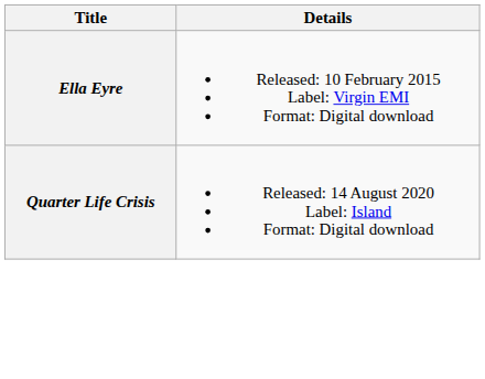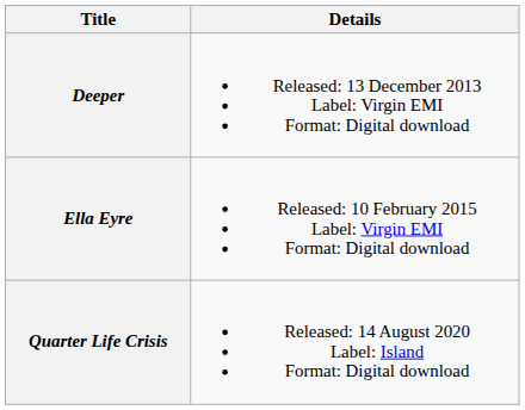+ row: Deeper | Released: 13 December 2013 Label: Virgin EMI Format: Digital download
